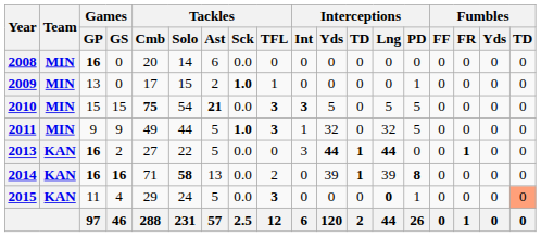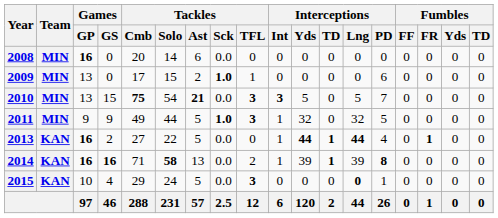2009 | Interceptions / PD: 1 -> 6
2010 | Games / GP: 15 -> 13
2010 | Interceptions / PD: 5 -> 7
2013 | Interceptions / Int: 3 -> 1
2013 | Interceptions / PD: 0 -> 4
2014 | Interceptions / Int: 0 -> 1
2015 | Games / GP: 11 -> 10
2015 | Fumbles / TD: lightsalmon background -> no background
